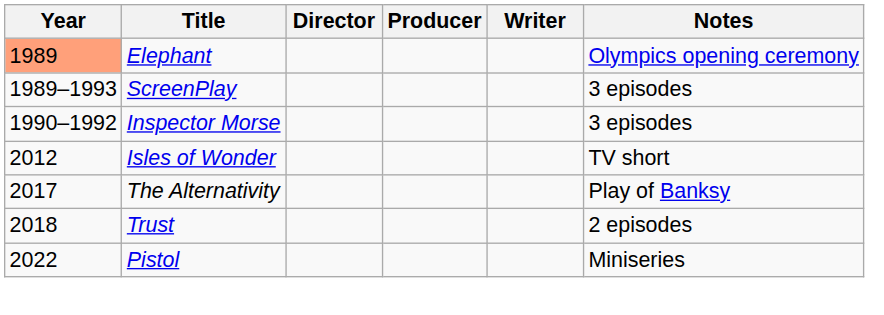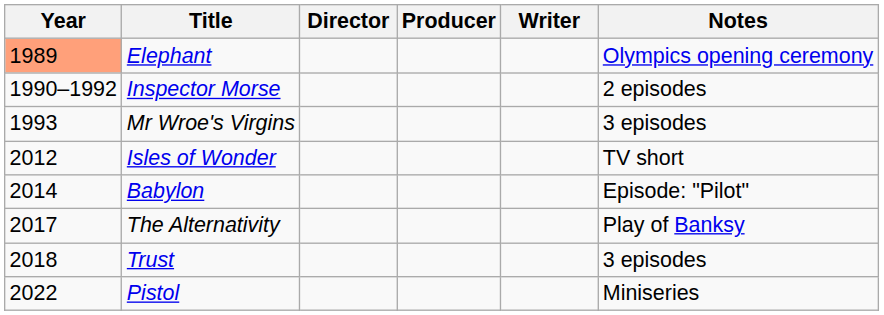- row: 1989–1993 | ScreenPlay | 3 episodes
Inspector Morse | Notes: 3 episodes -> 2 episodes
+ row: 1993 | Mr Wroe's Virgins | 3 episodes
+ row: 2014 | Babylon | Episode: "Pilot"
Trust | Notes: 2 episodes -> 3 episodes
